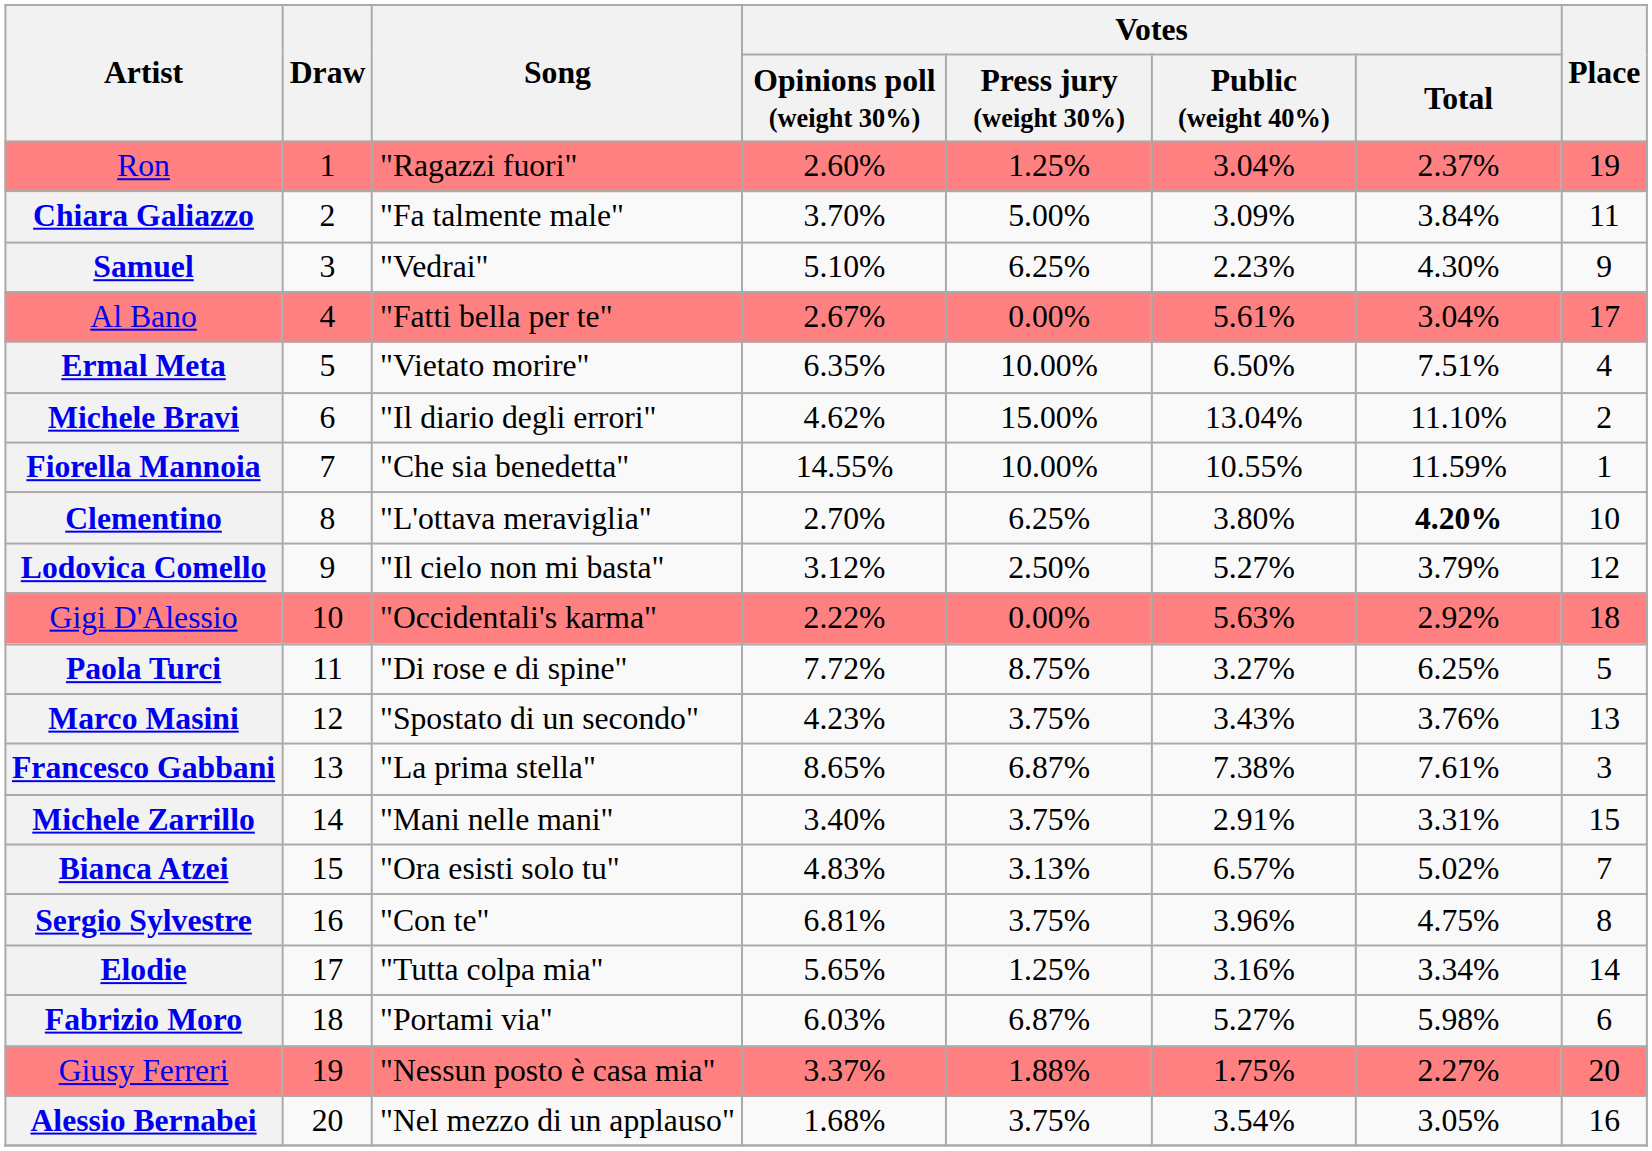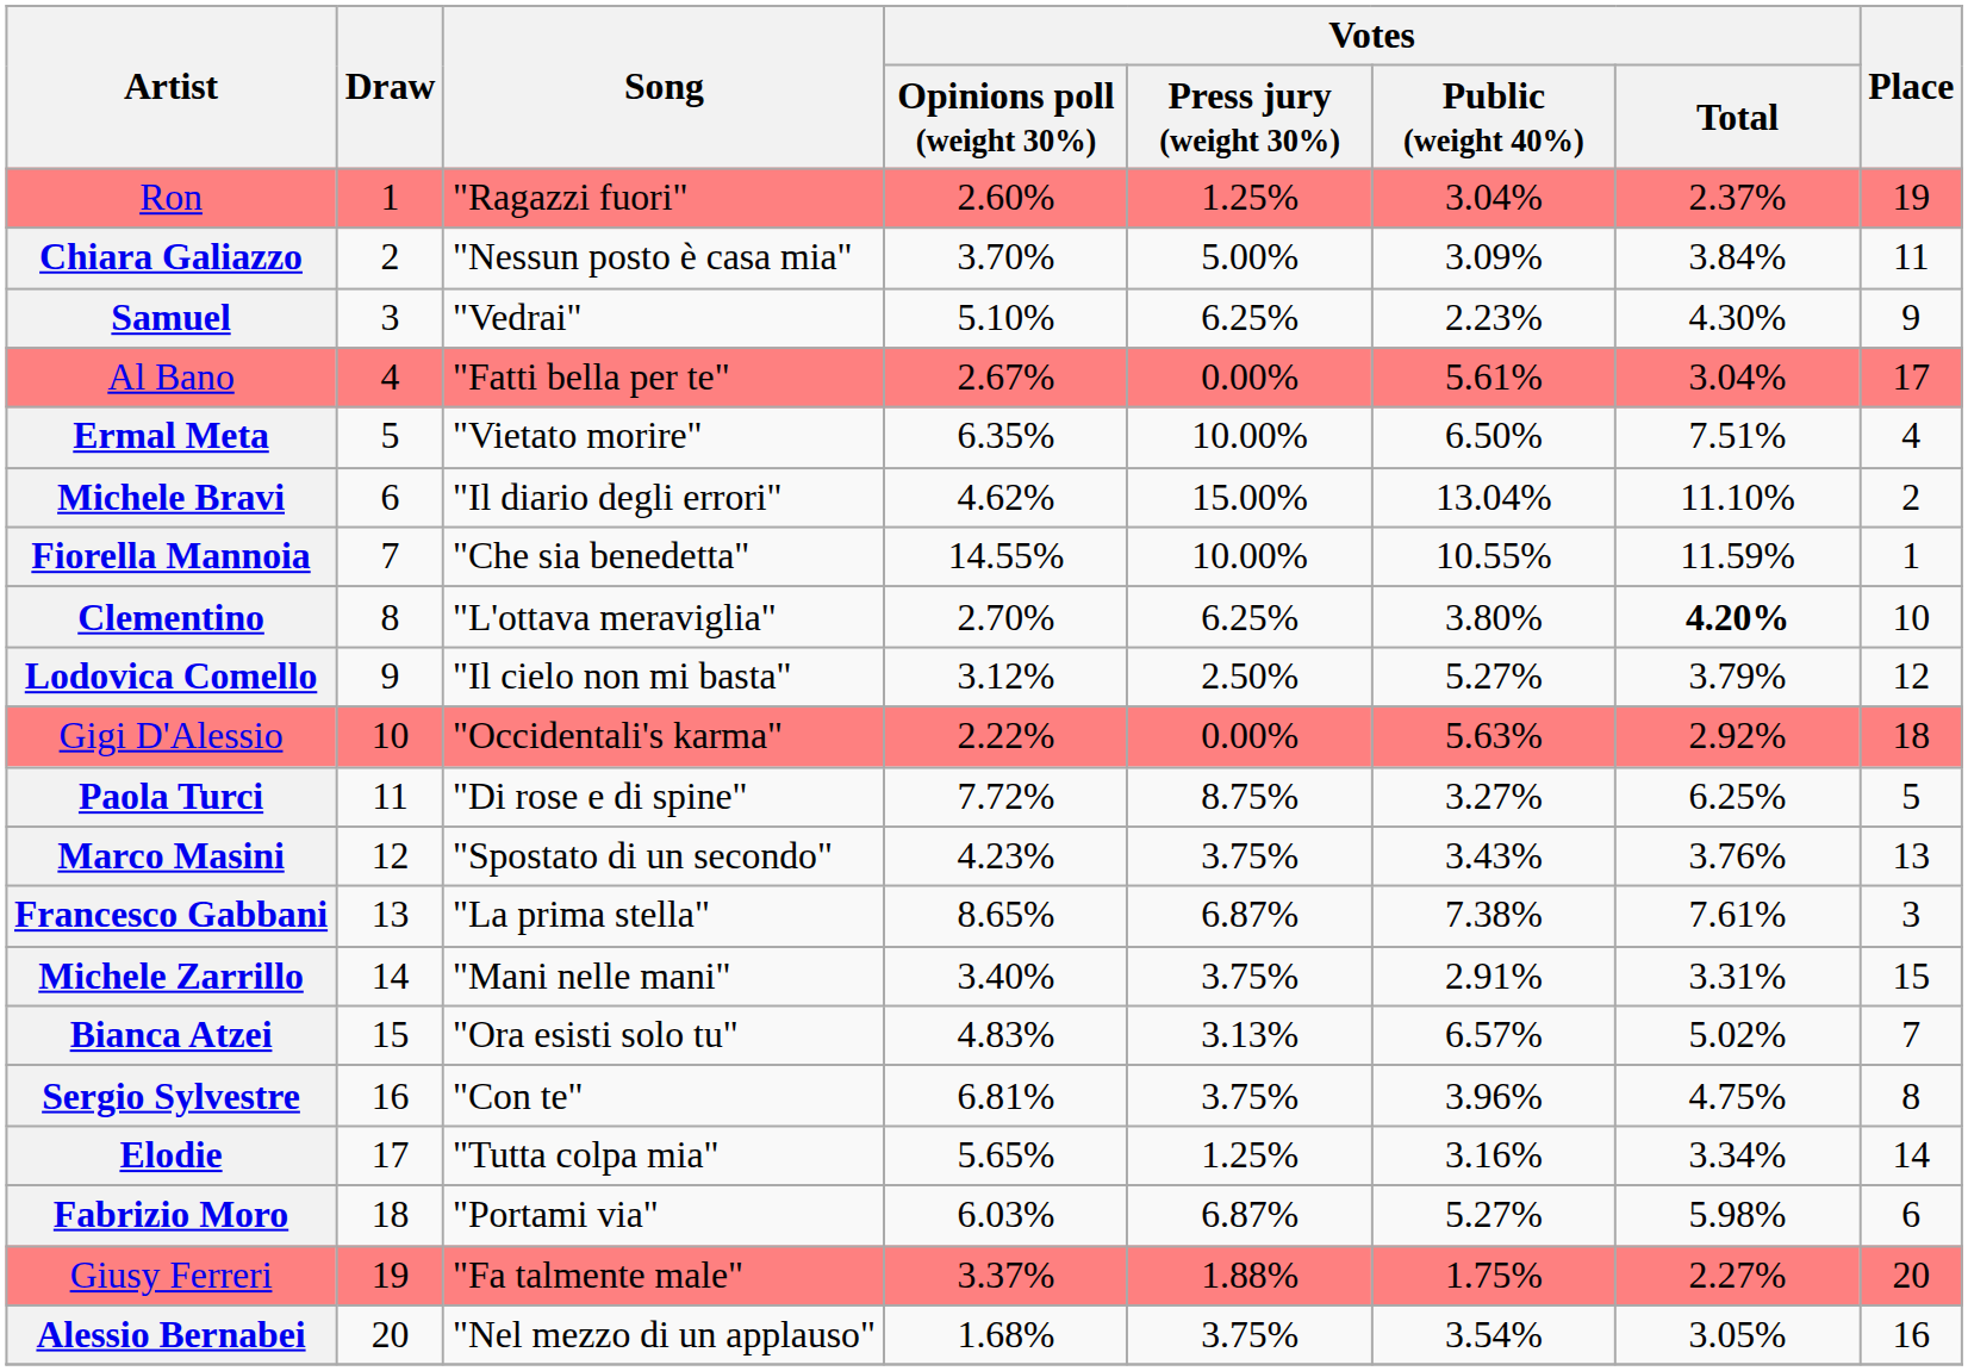Chiara Galiazzo | Song: "Fa talmente male" -> "Nessun posto è casa mia"
Giusy Ferreri | Song: "Nessun posto è casa mia" -> "Fa talmente male"
